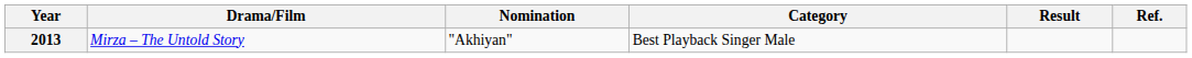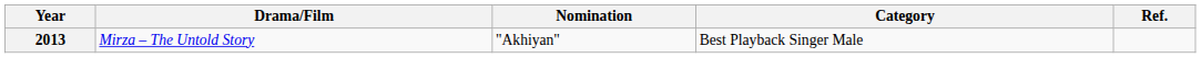- column: Result
